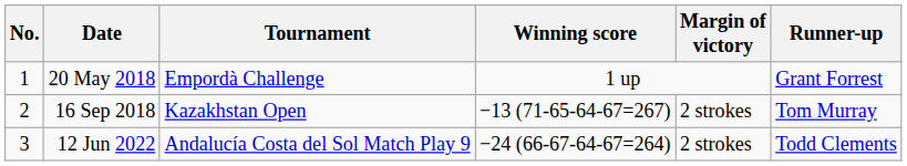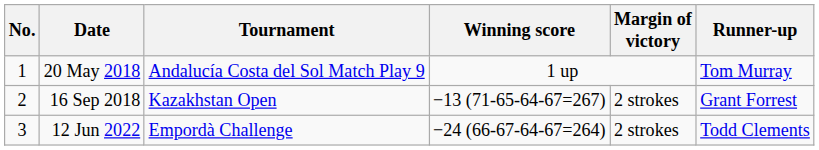20 May 2018 | Tournament: Empordà Challenge -> Andalucía Costa del Sol Match Play 9
20 May 2018 | Runner-up: Grant Forrest -> Tom Murray
16 Sep 2018 | Runner-up: Tom Murray -> Grant Forrest
12 Jun 2022 | Tournament: Andalucía Costa del Sol Match Play 9 -> Empordà Challenge
